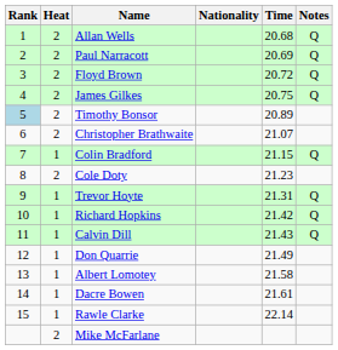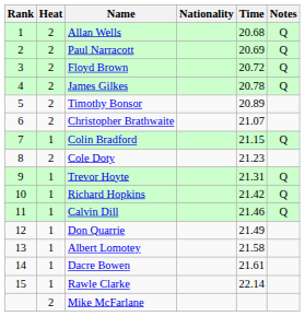James Gilkes | Time: 20.75 -> 20.78
Timothy Bonsor | Rank: lightblue background -> no background
Calvin Dill | Time: 21.43 -> 21.46
